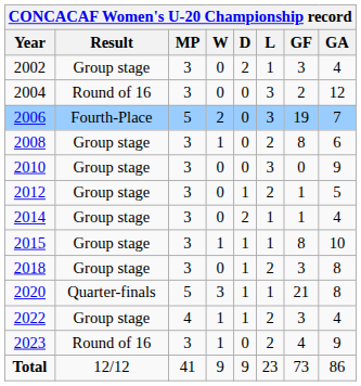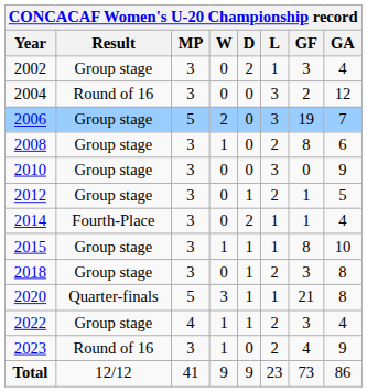2006 | Result: Fourth-Place -> Group stage
2014 | Result: Group stage -> Fourth-Place
